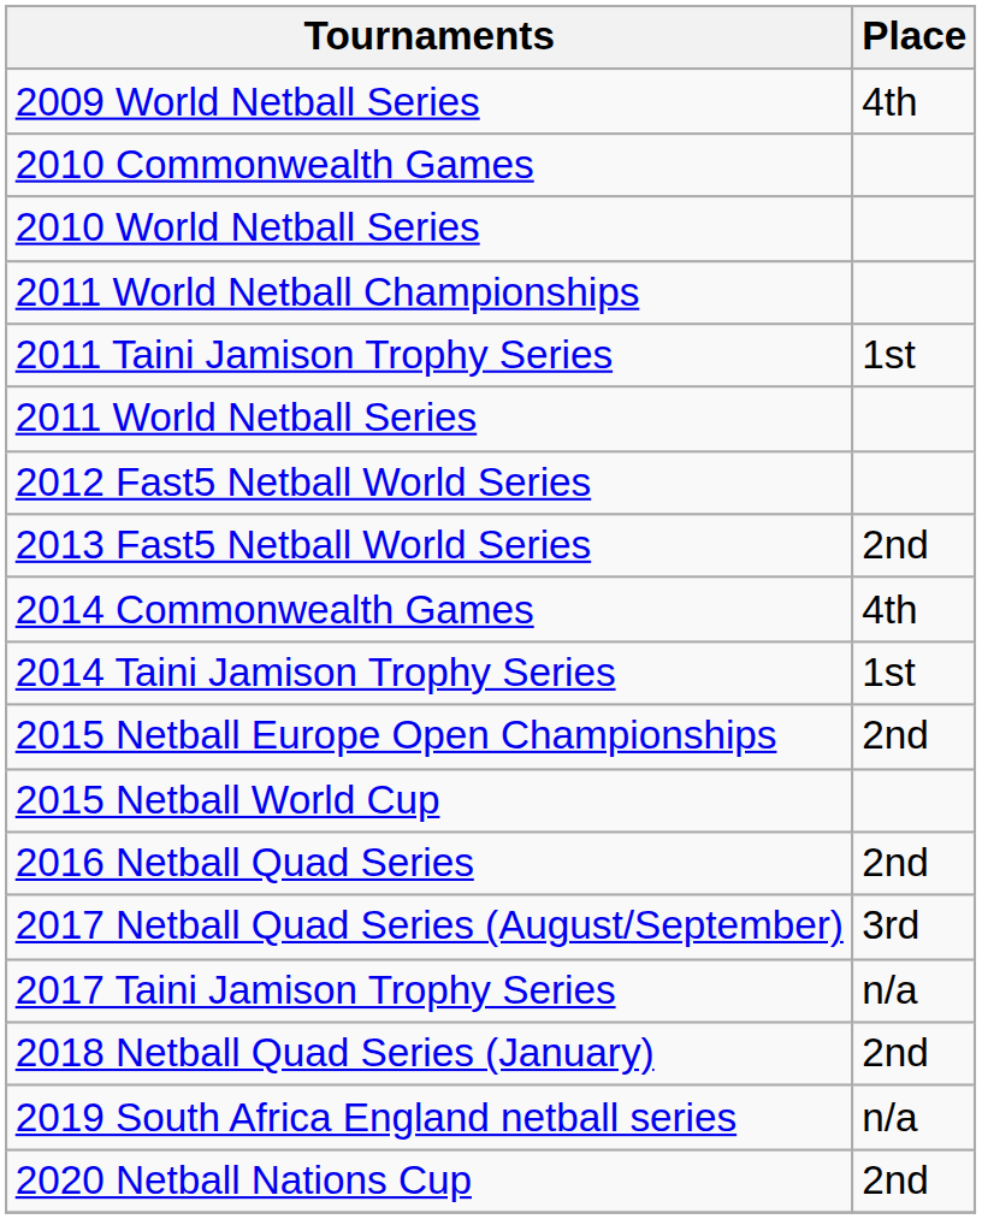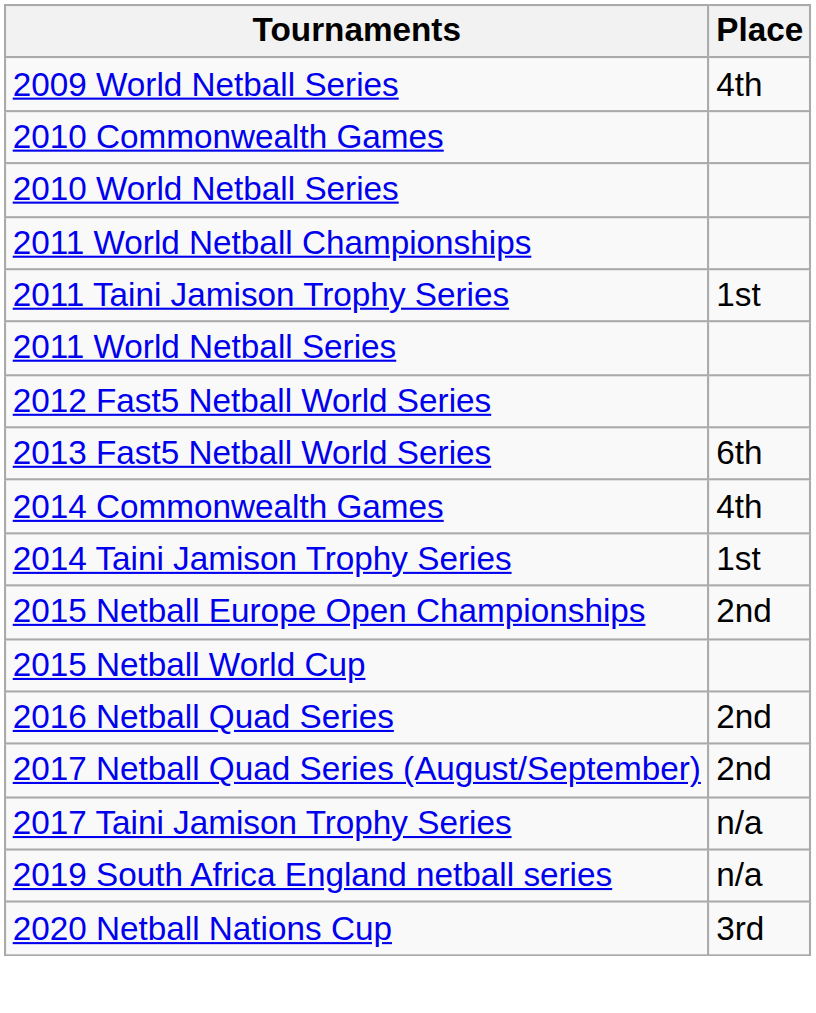2013 Fast5 Netball World Series | Place: 2nd -> 6th
2017 Netball Quad Series (August/September) | Place: 3rd -> 2nd
- row: 2018 Netball Quad Series (January) | 2nd
2020 Netball Nations Cup | Place: 2nd -> 3rd
